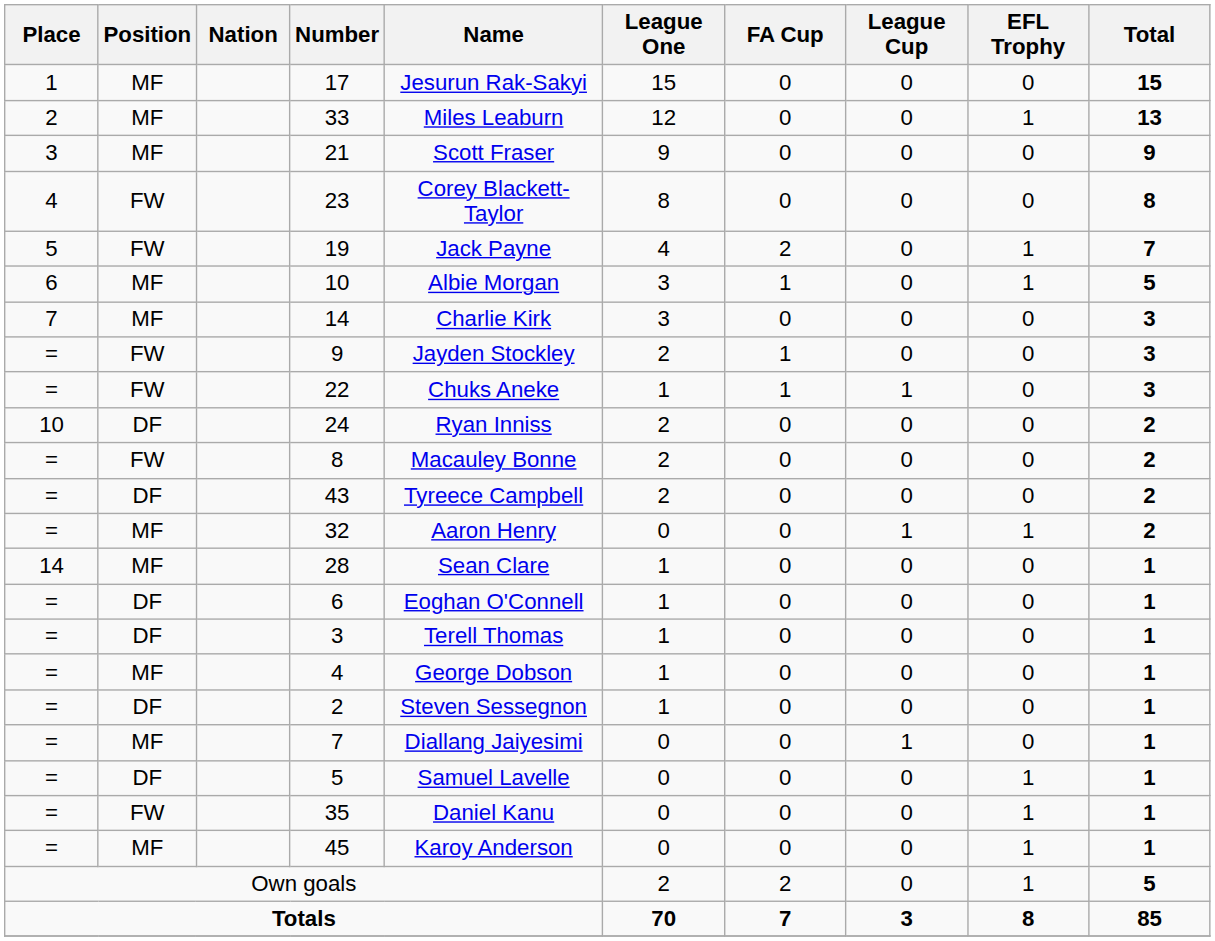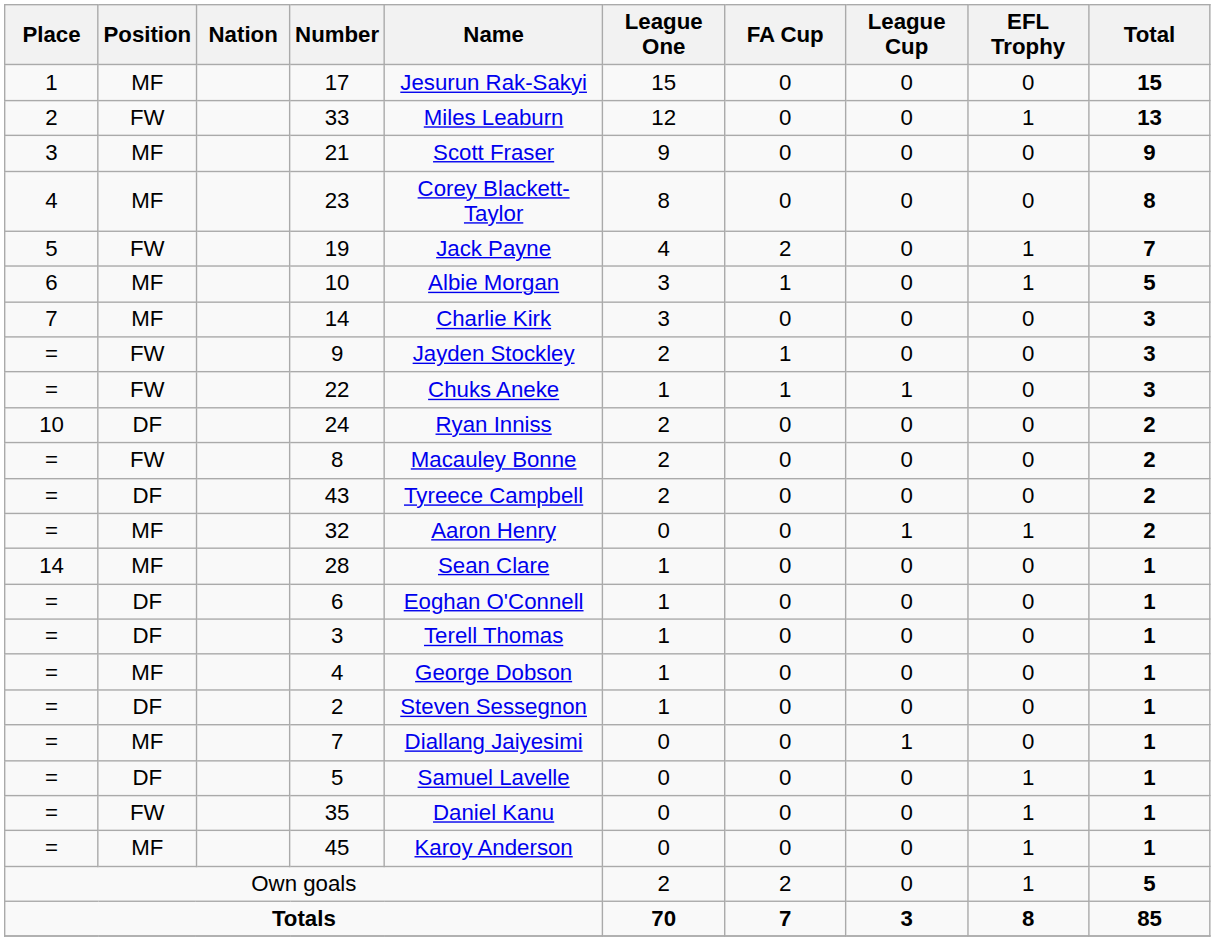33 | Position: MF -> FW
23 | Position: FW -> MF
